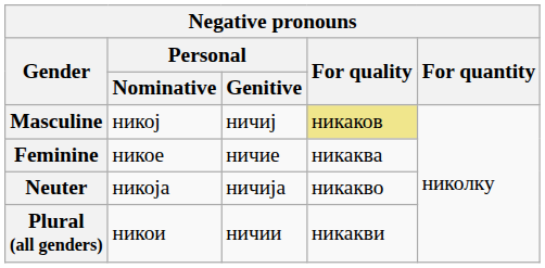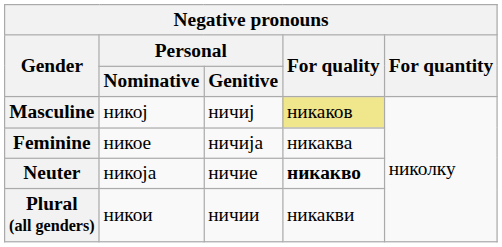Feminine | Personal / Genitive: ничие -> ничија
Neuter | Personal / Genitive: ничија -> ничие
Neuter | For quality: normal -> bold
